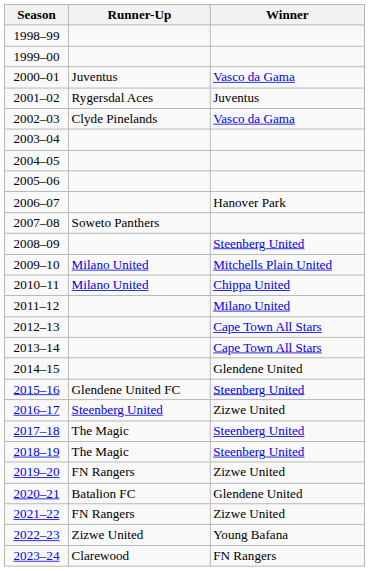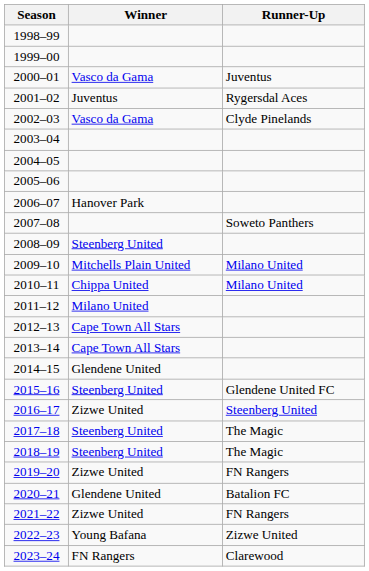columns swapped: Winner <-> Runner-Up
